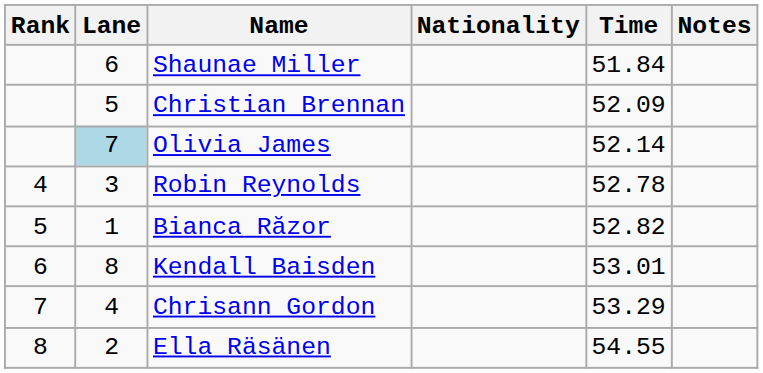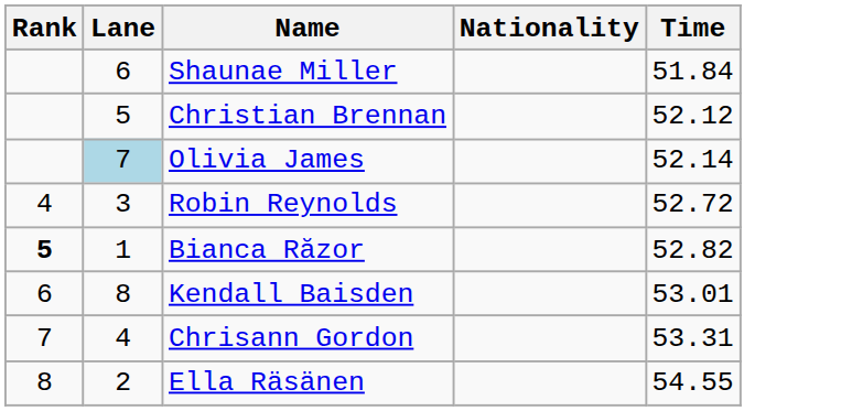- column: Notes
Christian Brennan | Time: 52.09 -> 52.12
Robin Reynolds | Time: 52.78 -> 52.72
Bianca Răzor | Rank: normal -> bold
Chrisann Gordon | Time: 53.29 -> 53.31
